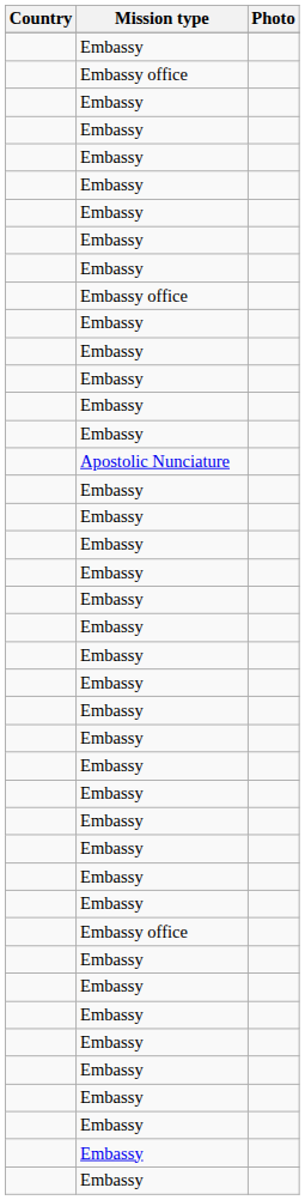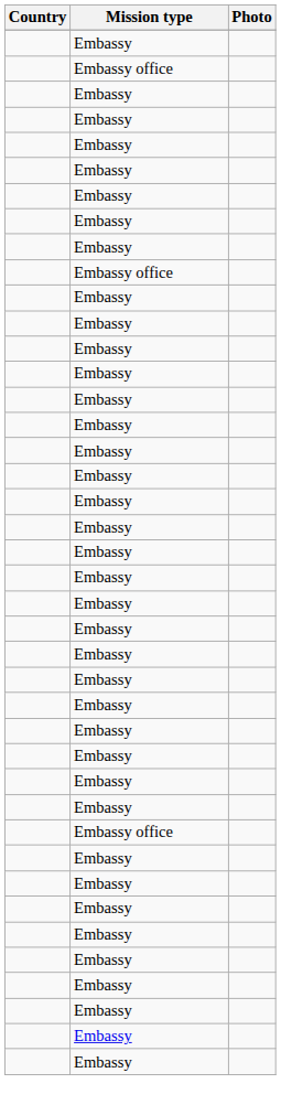- row: Apostolic Nunciature
